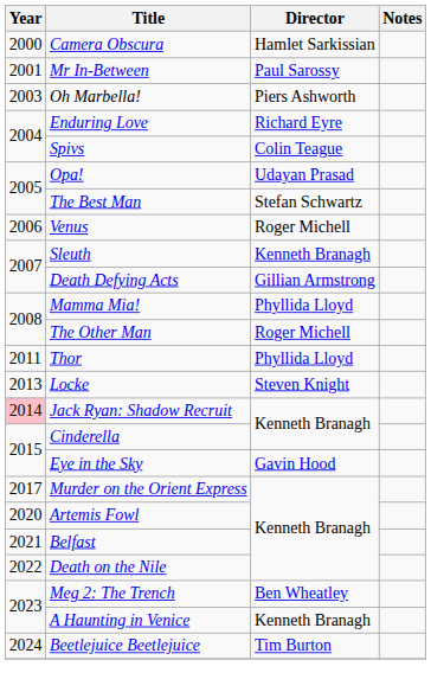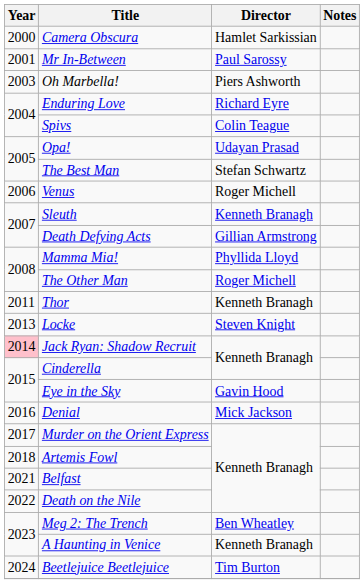Thor | Director: Phyllida Lloyd -> Kenneth Branagh
+ row: 2016 | Denial | Mick Jackson
Artemis Fowl | Year: 2020 -> 2018
